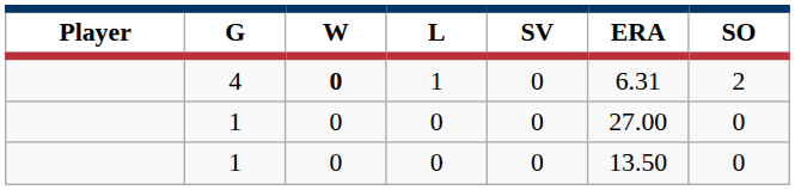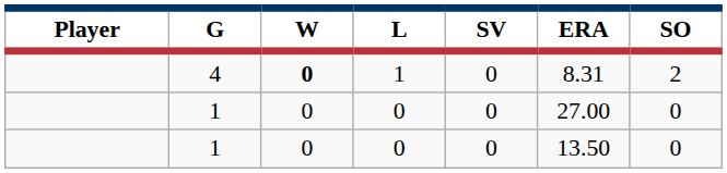4 | ERA: 6.31 -> 8.31
